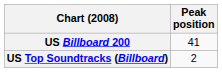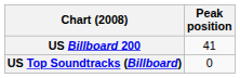US Top Soundtracks (Billboard) | Peak position: 2 -> 0
